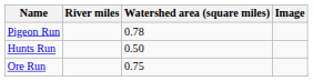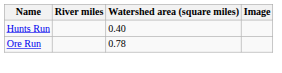- row: Pigeon Run | 0.78
Hunts Run | Watershed area (square miles): 0.50 -> 0.40
Ore Run | Watershed area (square miles): 0.75 -> 0.78
